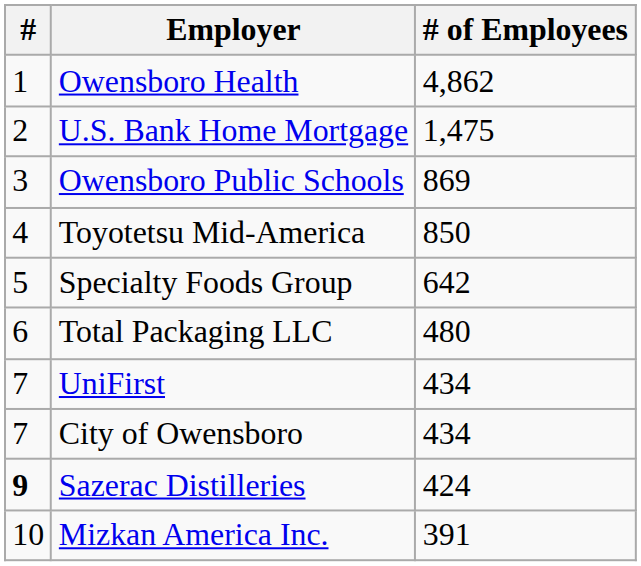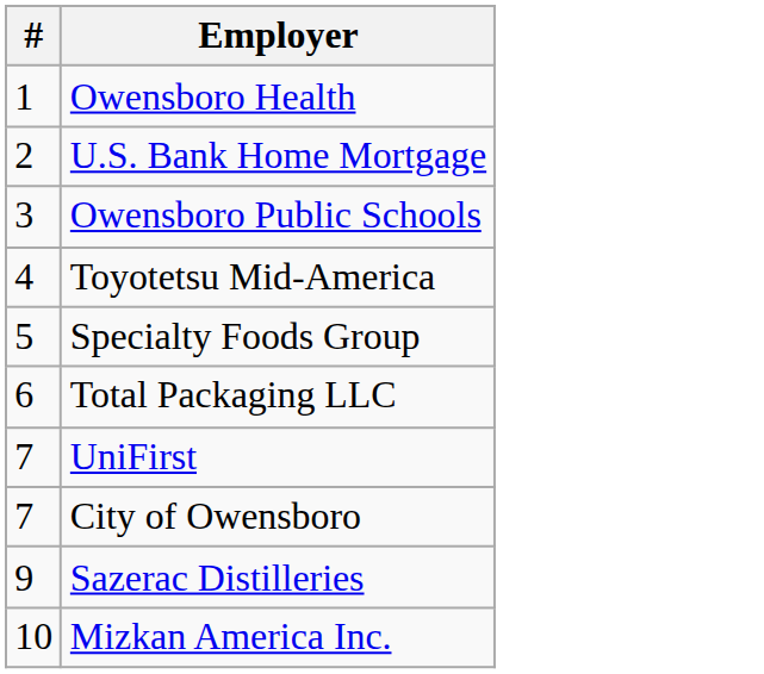- column: # of Employees | 4,862 | 1,475 | 869 | 850 | 642 | 480 | 434 | 434 | 424 | 391
Sazerac Distilleries | #: bold -> normal
